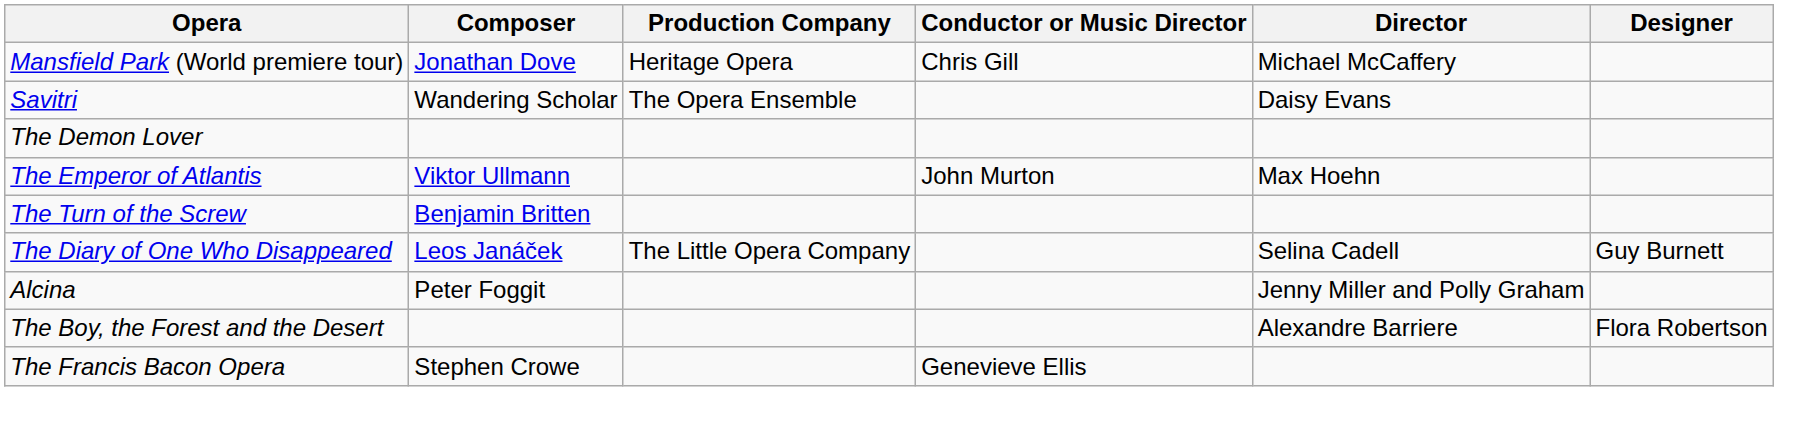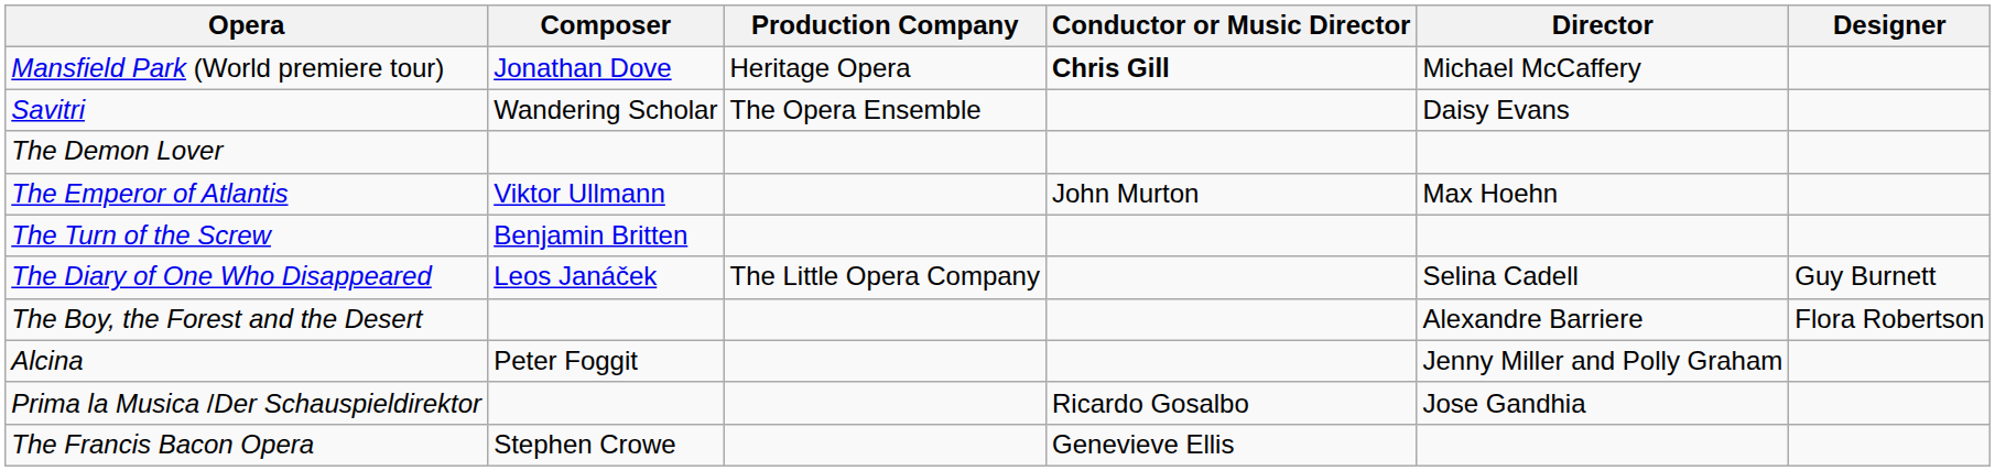Mansfield Park (World premiere tour) | Conductor or Music Director: normal -> bold
rows swapped: Alcina <-> The Boy, the Forest and the Desert
+ row: Prima la Musica /Der Schauspieldirektor | Ricardo Gosalbo | Jose Gandhia
